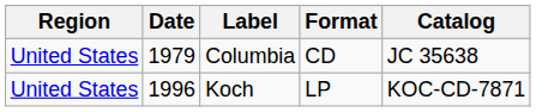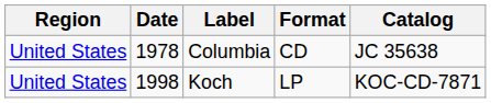Columbia | Date: 1979 -> 1978
Koch | Date: 1996 -> 1998
